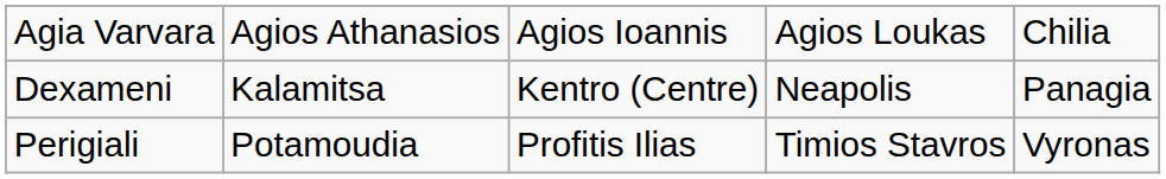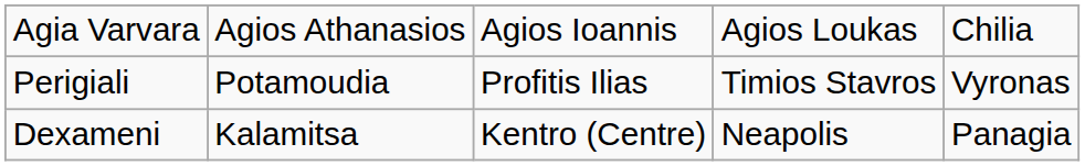rows swapped: Dexameni <-> Perigiali
